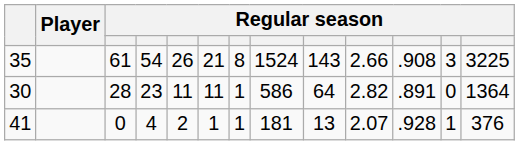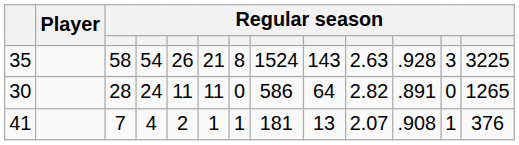35 | column 3: 61 -> 58
35 | column 10: 2.66 -> 2.63
35 | column 11: .908 -> .928
30 | column 4: 23 -> 24
30 | column 7: 1 -> 0
30 | column 13: 1364 -> 1265
41 | column 3: 0 -> 7
41 | column 11: .928 -> .908
